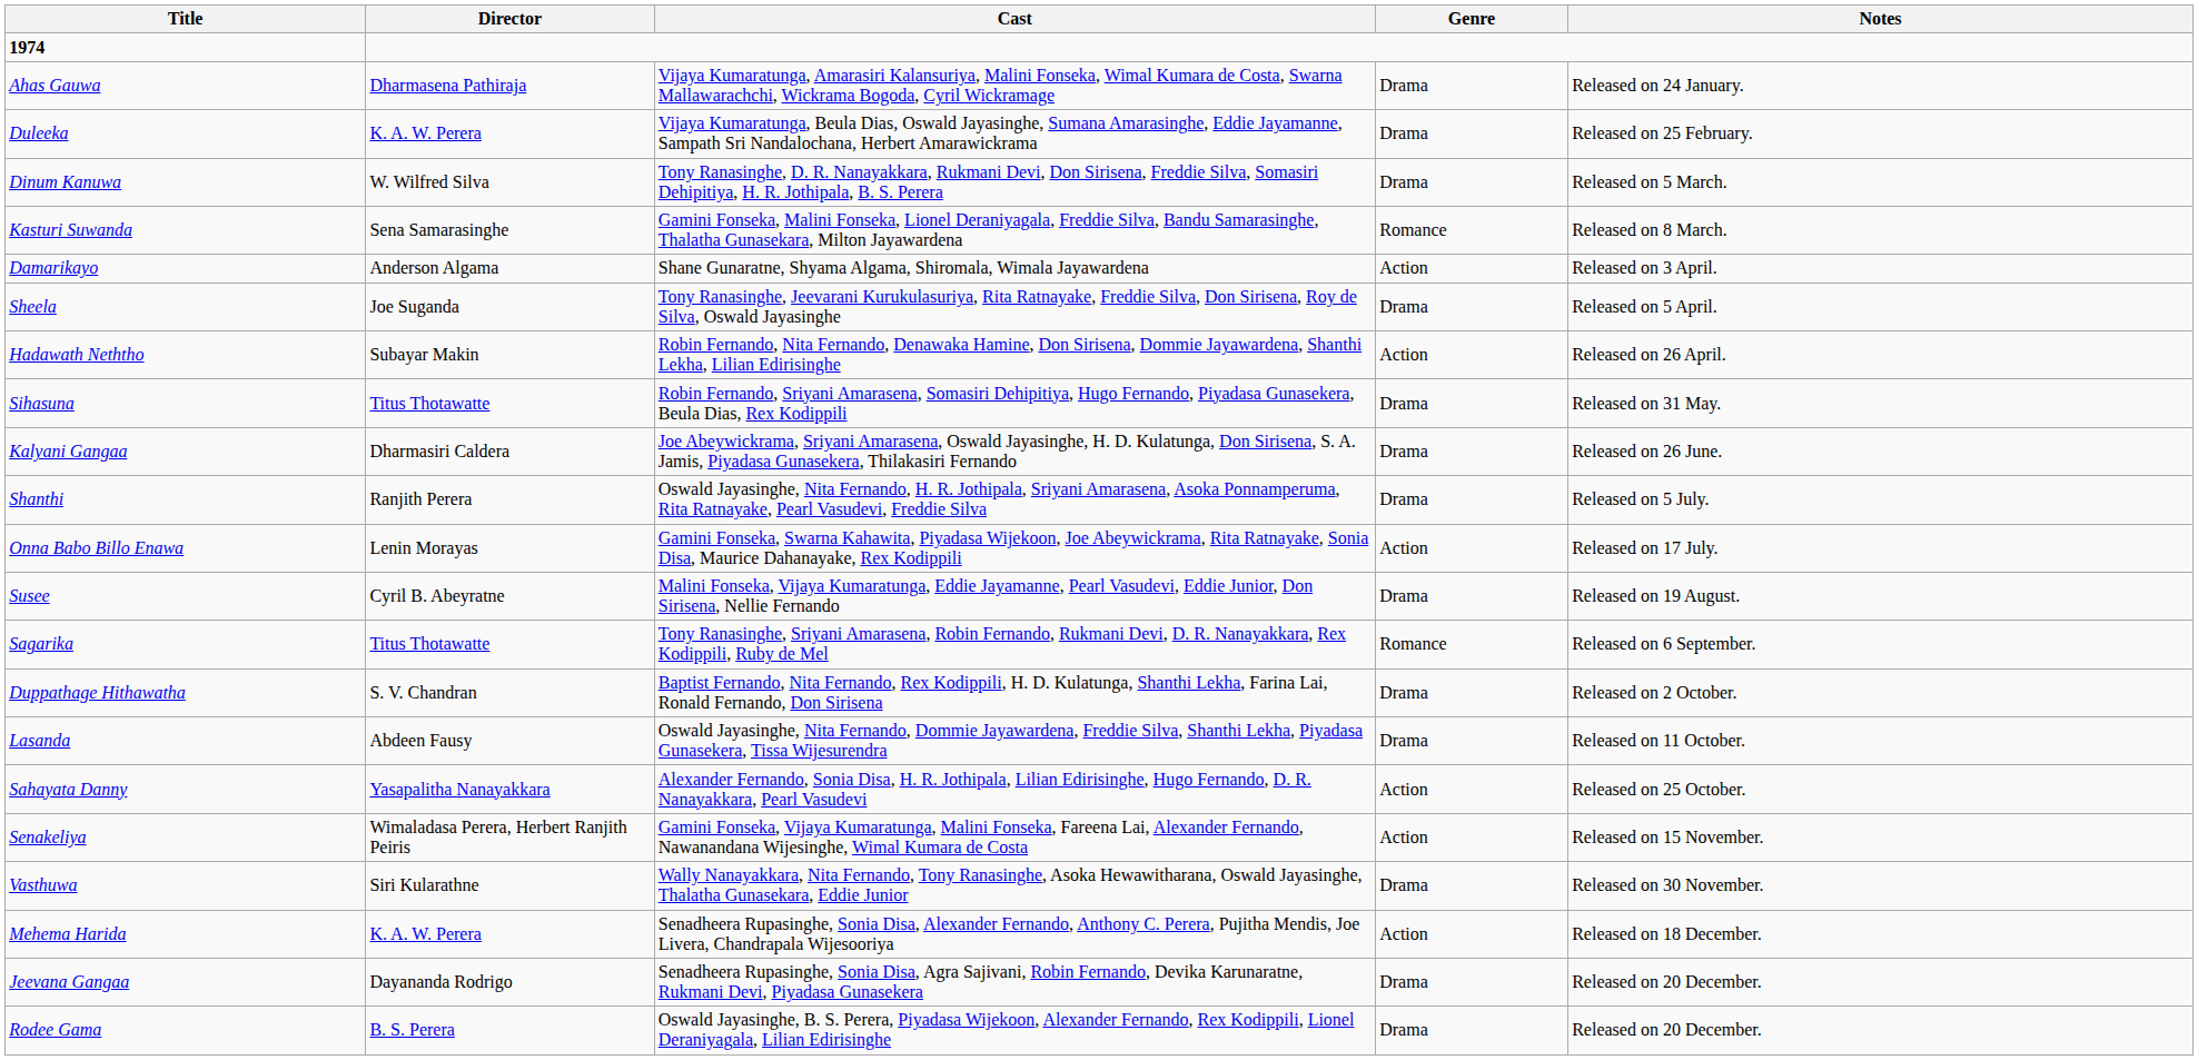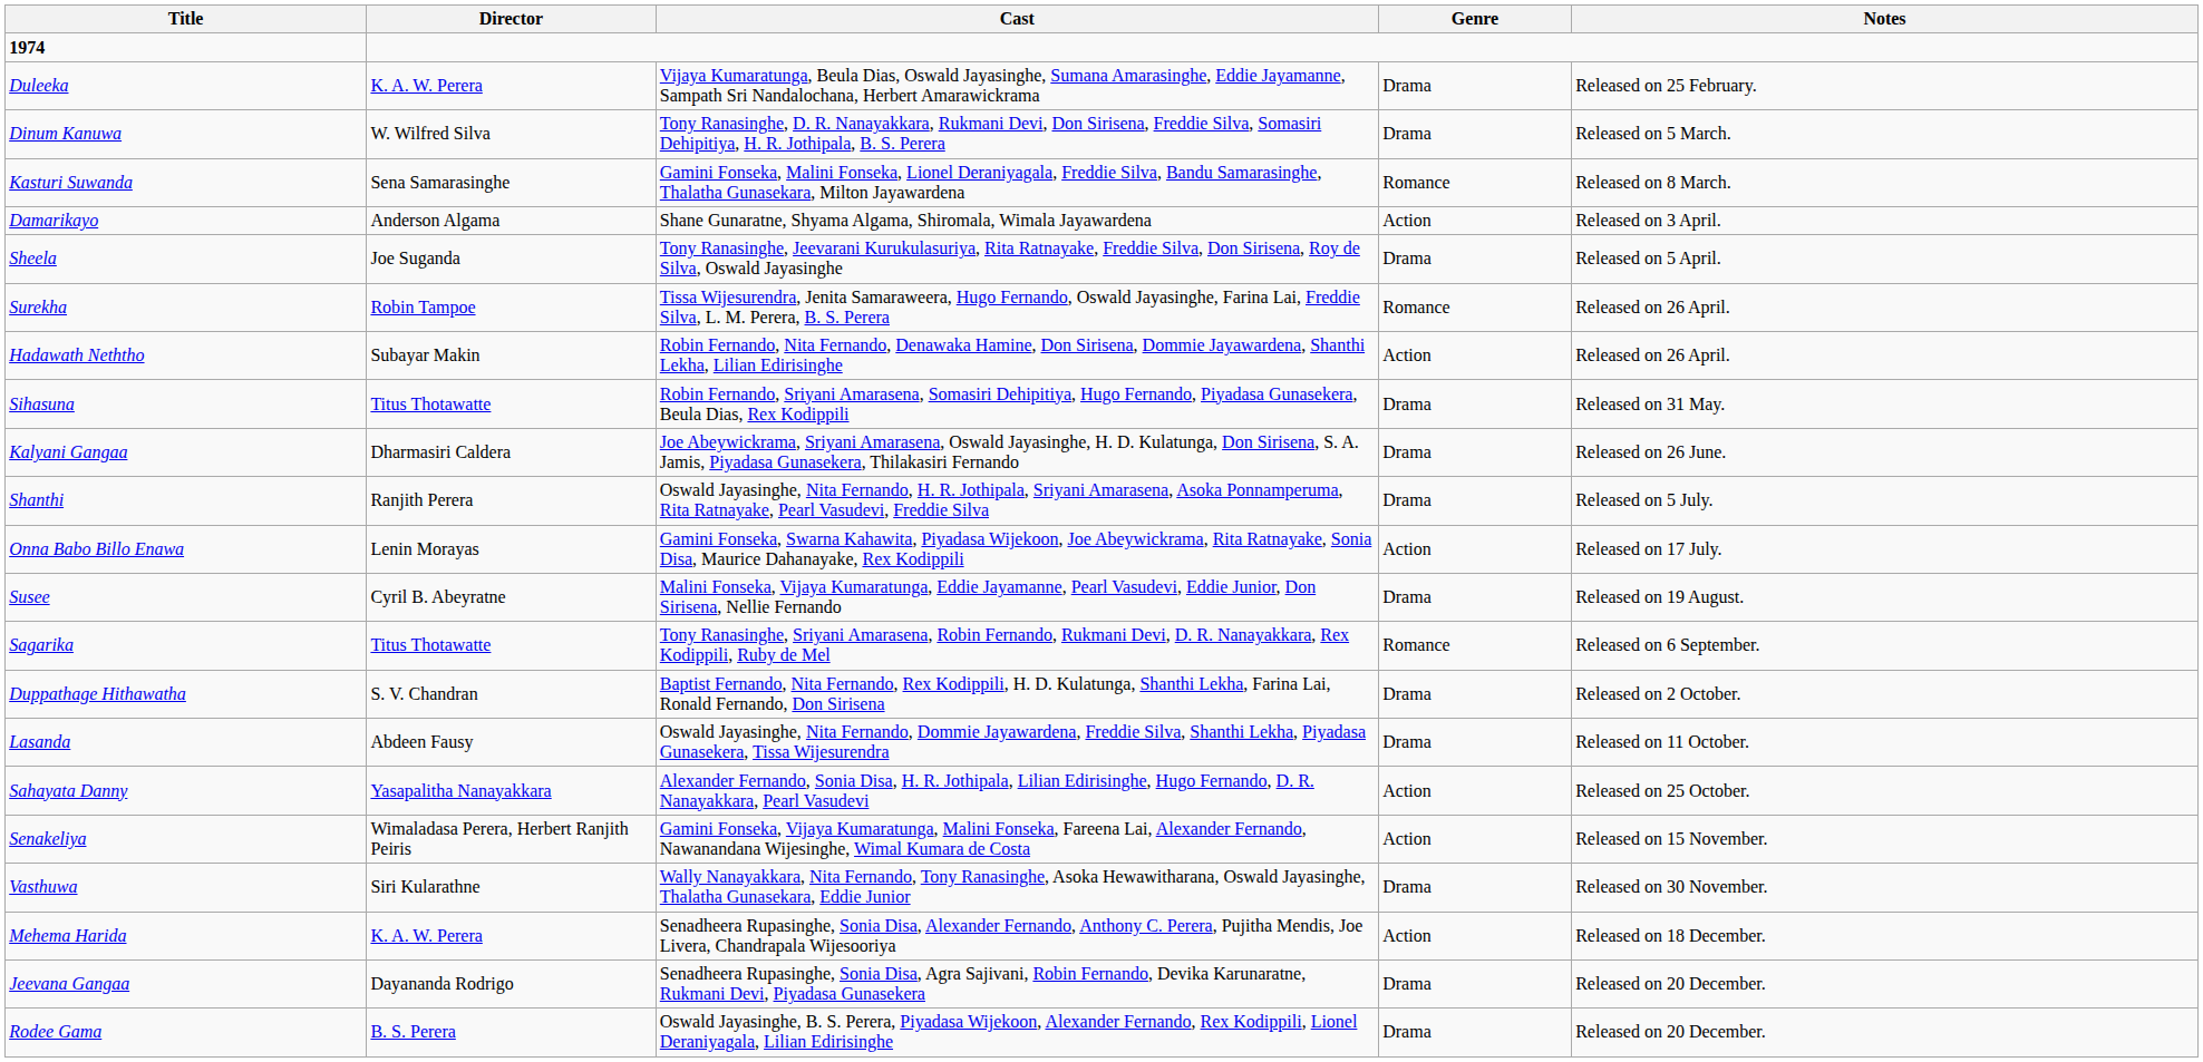- row: Ahas Gauwa | Dharmasena Pathiraja | Vijaya Kumaratunga, Amarasiri Kalansuriya, Malini Fonseka, Wimal Kumara de Costa, Swarna Mallawarachchi, Wickrama Bogoda, Cyril Wickramage | Drama | Released on 24 January.
+ row: Surekha | Robin Tampoe | Tissa Wijesurendra, Jenita Samaraweera, Hugo Fernando, Oswald Jayasinghe, Farina Lai, Freddie Silva, L. M. Perera, B. S. Perera | Romance | Released on 26 April.
